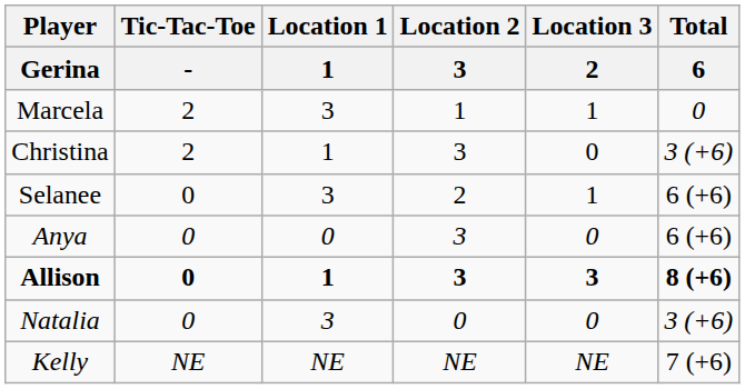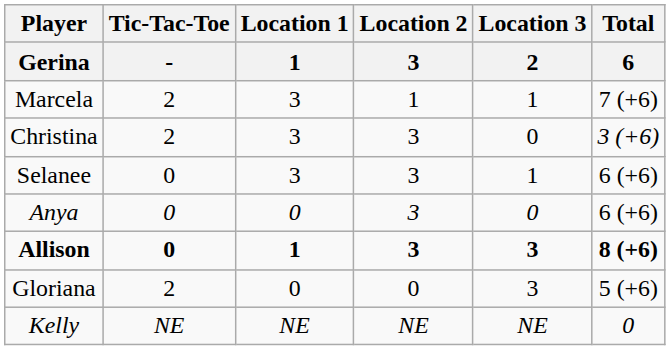Marcela | Total / 6: 0 -> 7 (+6)
Christina | Location 1 / 1: 1 -> 3
Selanee | Location 2 / 3: 2 -> 3
+ row: Gloriana | 2 | 0 | 0 | 3 | 5 (+6)
- row: Natalia | 0 | 3 | 0 | 0 | 3 (+6)
Kelly | Total / 6: 7 (+6) -> 0
